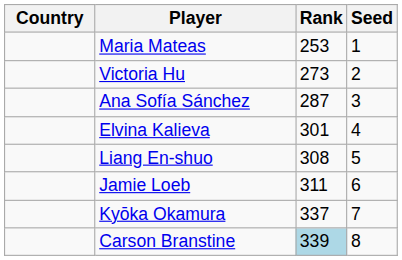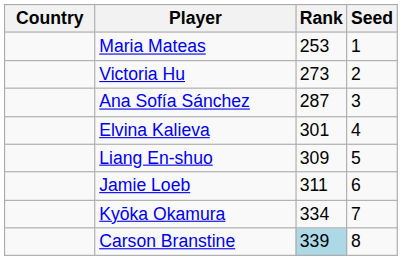Liang En-shuo | Rank: 308 -> 309
Kyōka Okamura | Rank: 337 -> 334
